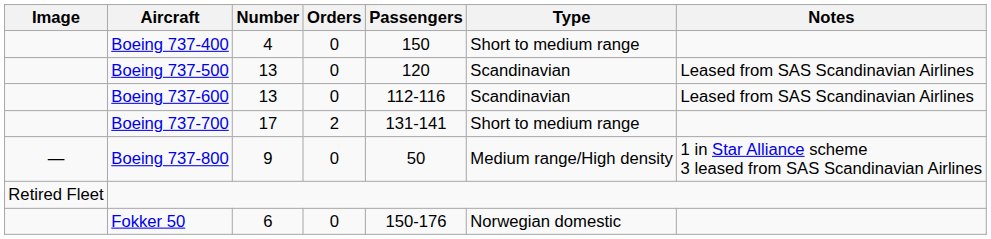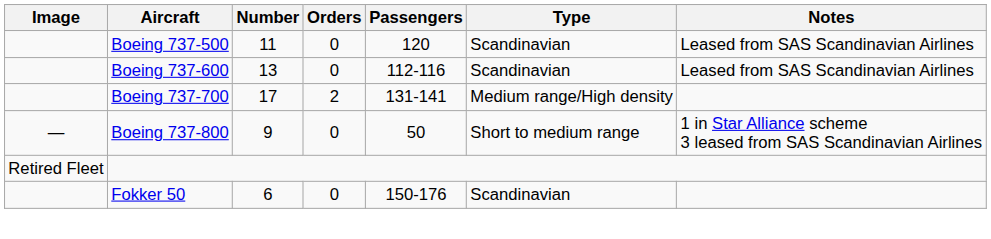- row: Boeing 737-400 | 4 | 0 | 150 | Short to medium range
Boeing 737-500 | Number: 13 -> 11
Boeing 737-700 | Type: Short to medium range -> Medium range/High density
Boeing 737-800 | Type: Medium range/High density -> Short to medium range
Fokker 50 | Type: Norwegian domestic -> Scandinavian
